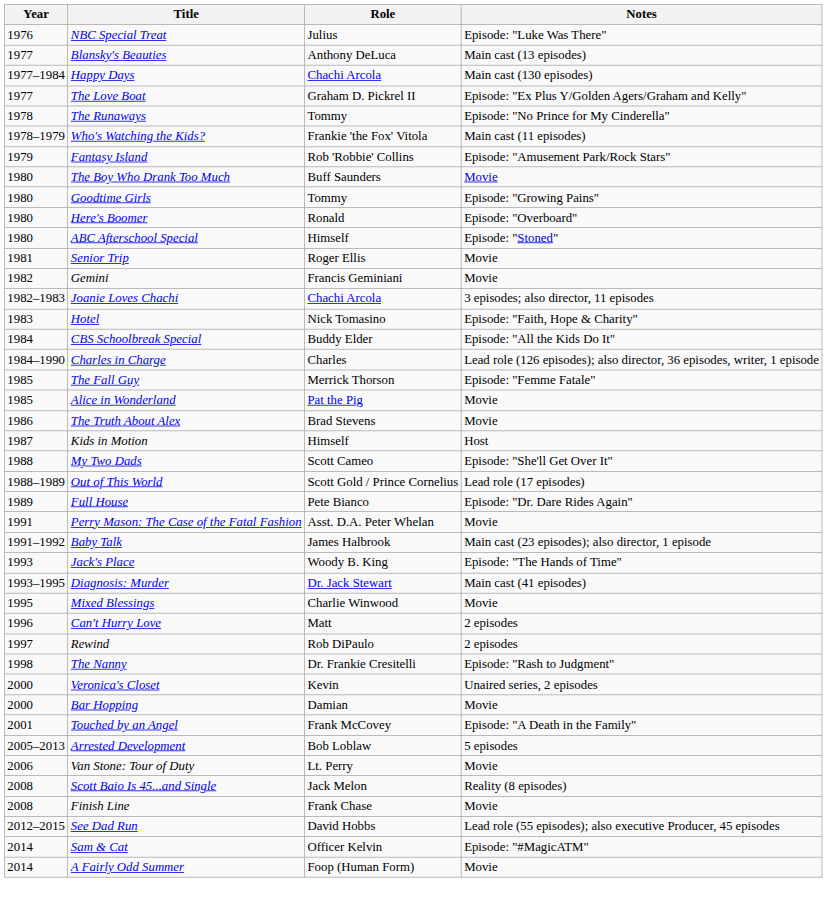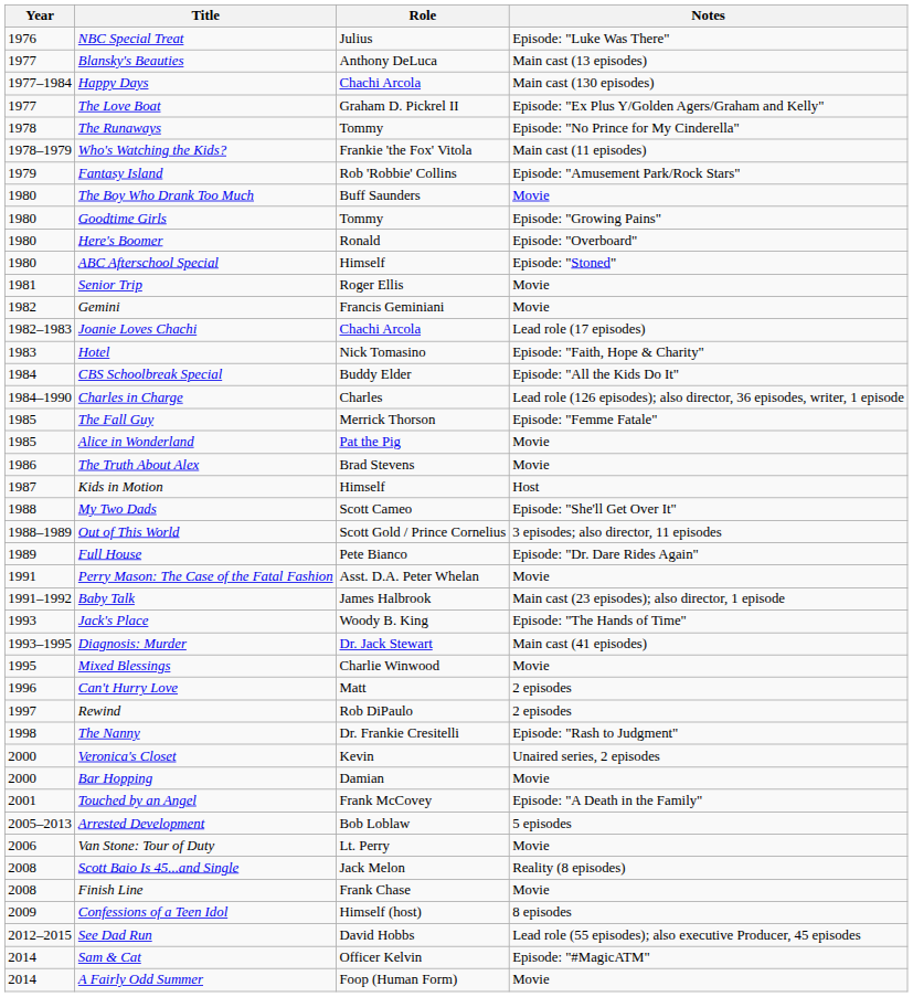Joanie Loves Chachi | Notes: 3 episodes; also director, 11 episodes -> Lead role (17 episodes)
Out of This World | Notes: Lead role (17 episodes) -> 3 episodes; also director, 11 episodes
+ row: 2009 | Confessions of a Teen Idol | Himself (host) | 8 episodes
